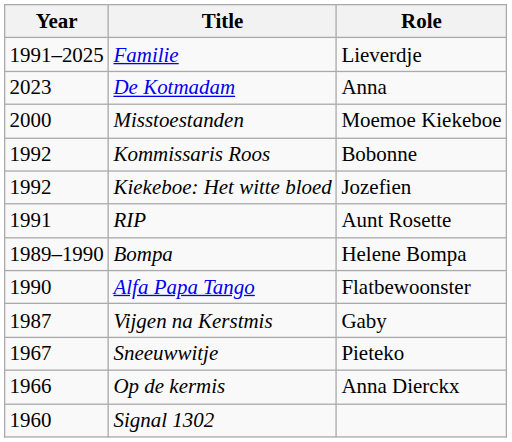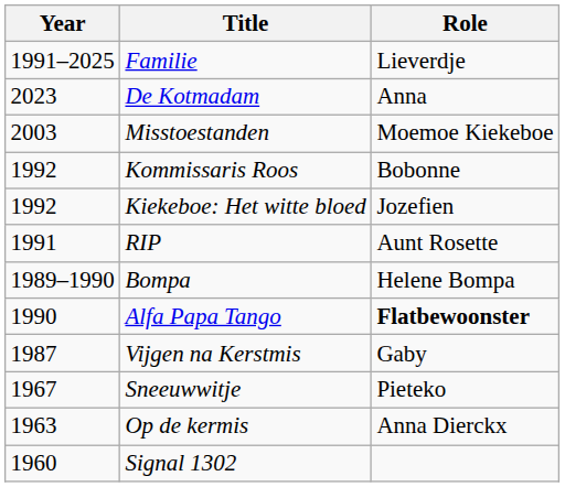Misstoestanden | Year: 2000 -> 2003
Alfa Papa Tango | Role: normal -> bold
Op de kermis | Year: 1966 -> 1963
